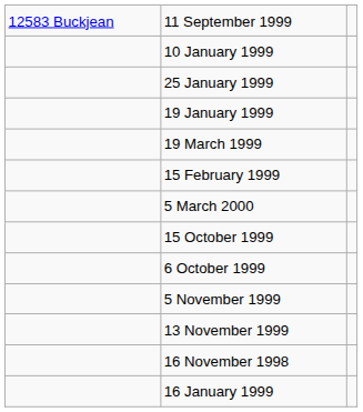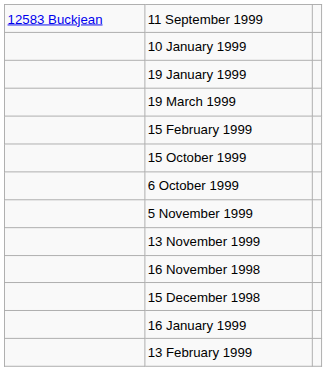- row: 25 January 1999
- row: 5 March 2000
+ row: 15 December 1998
+ row: 13 February 1999
